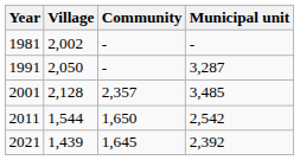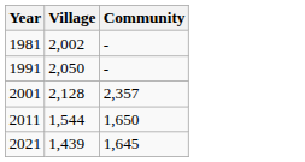- column: Municipal unit | - | 3,287 | 3,485 | 2,542 | 2,392
